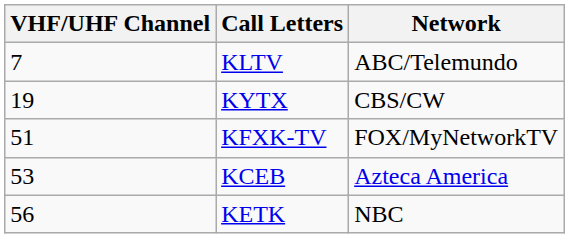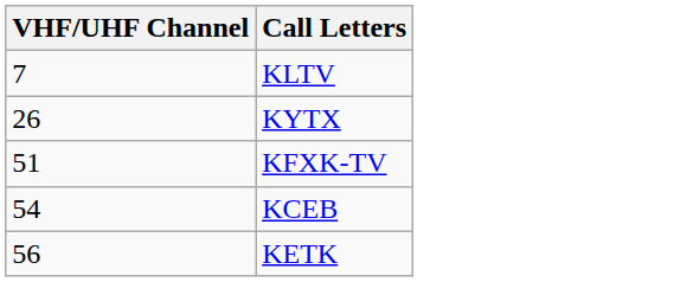- column: Network | ABC/Telemundo | CBS/CW | FOX/MyNetworkTV | Azteca America | NBC
KYTX | VHF/UHF Channel: 19 -> 26
KCEB | VHF/UHF Channel: 53 -> 54
